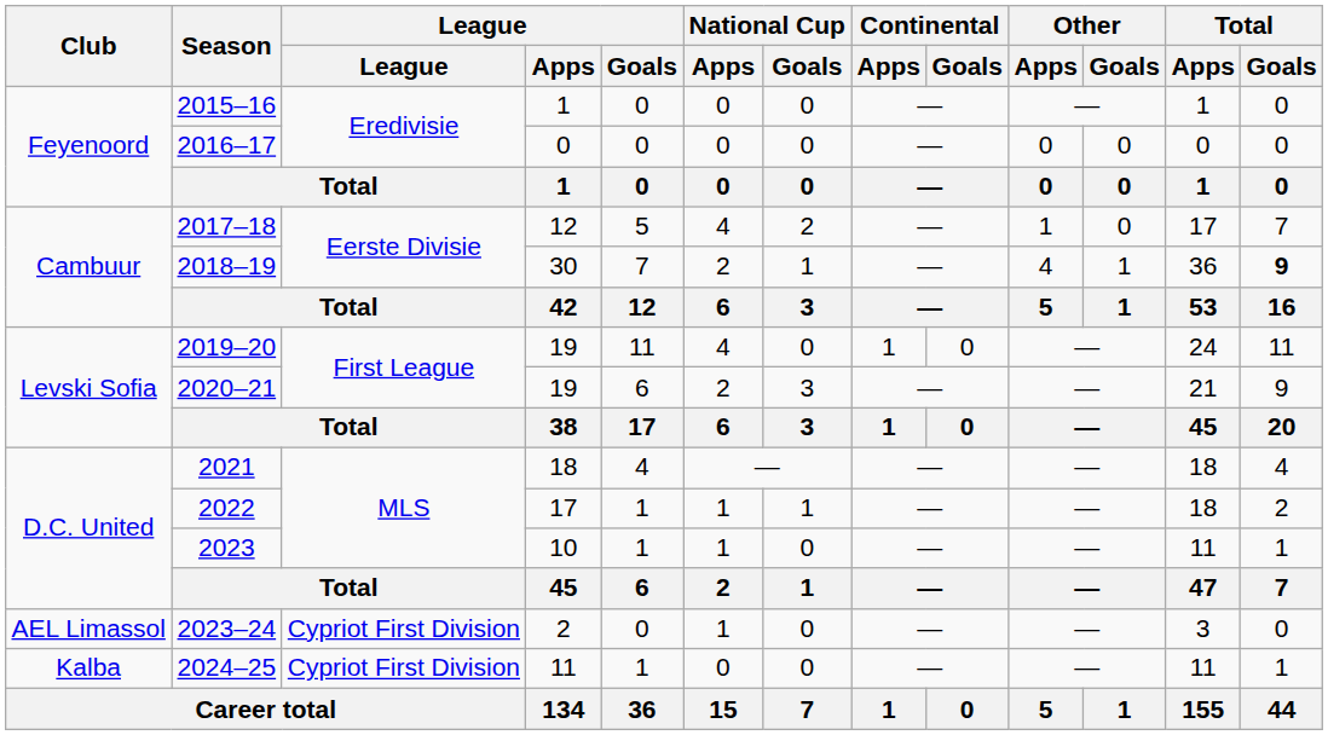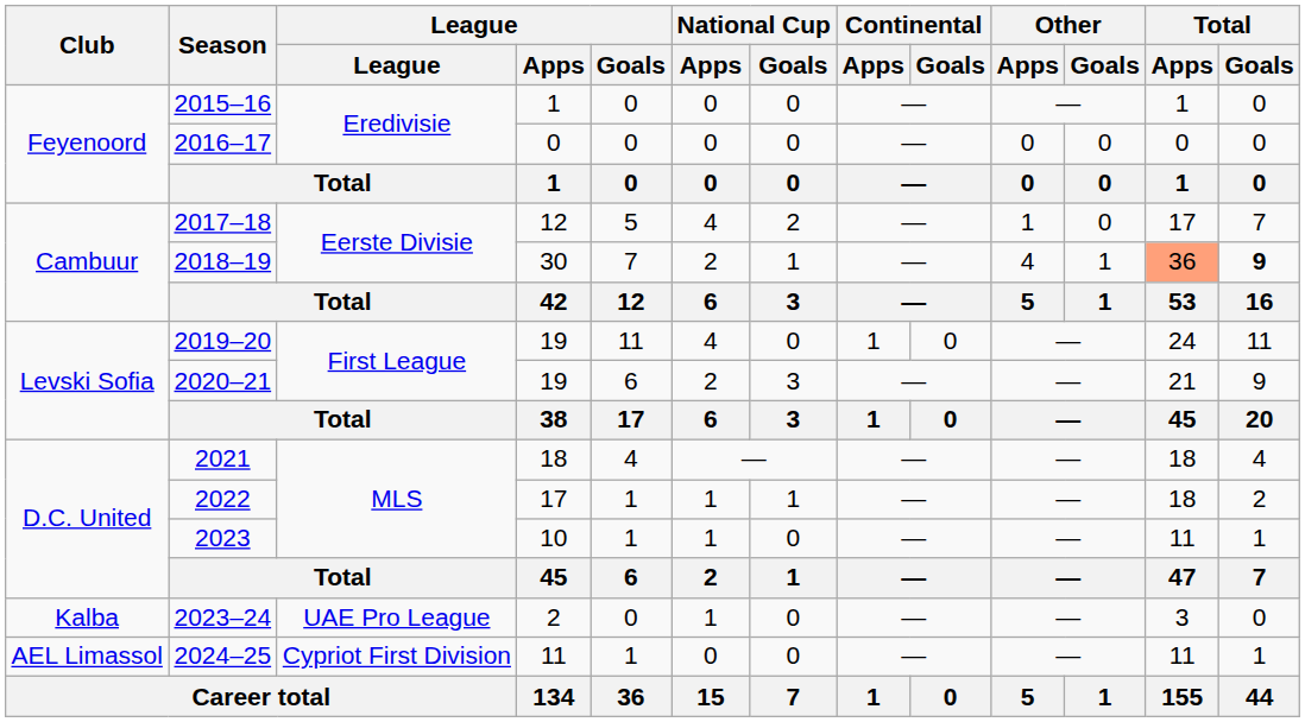2018–19 | Total / Apps: no background -> lightsalmon background
2023–24 | Club: AEL Limassol -> Kalba
2023–24 | League: Cypriot First Division -> UAE Pro League
2024–25 | Club: Kalba -> AEL Limassol
